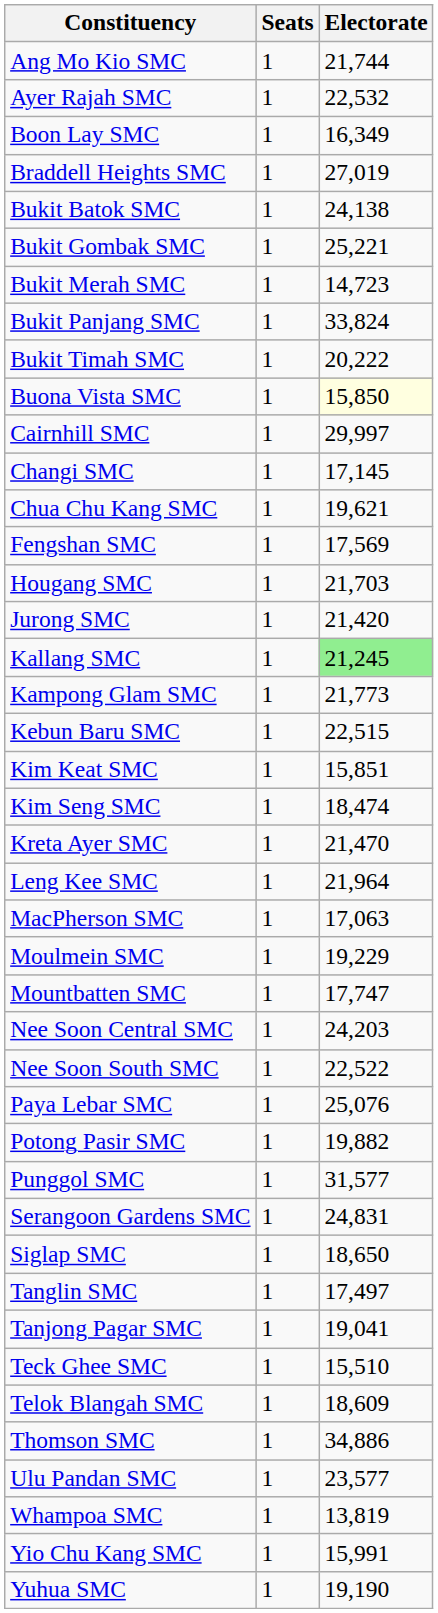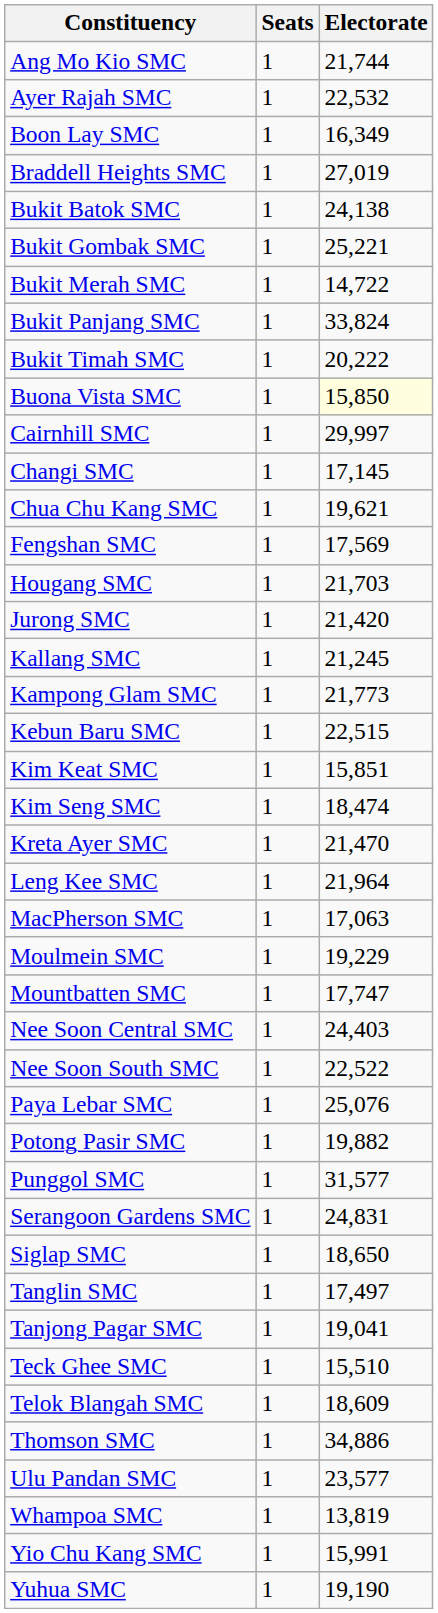Bukit Merah SMC | Electorate: 14,723 -> 14,722
Kallang SMC | Electorate: lightgreen background -> no background
Nee Soon Central SMC | Electorate: 24,203 -> 24,403
